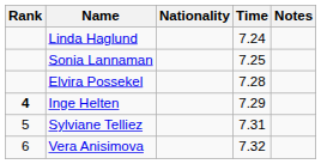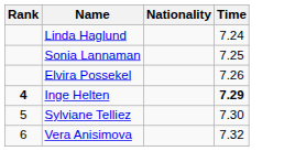- column: Notes
Elvira Possekel | Time: 7.28 -> 7.26
Inge Helten | Time: normal -> bold
Sylviane Telliez | Time: 7.31 -> 7.30
